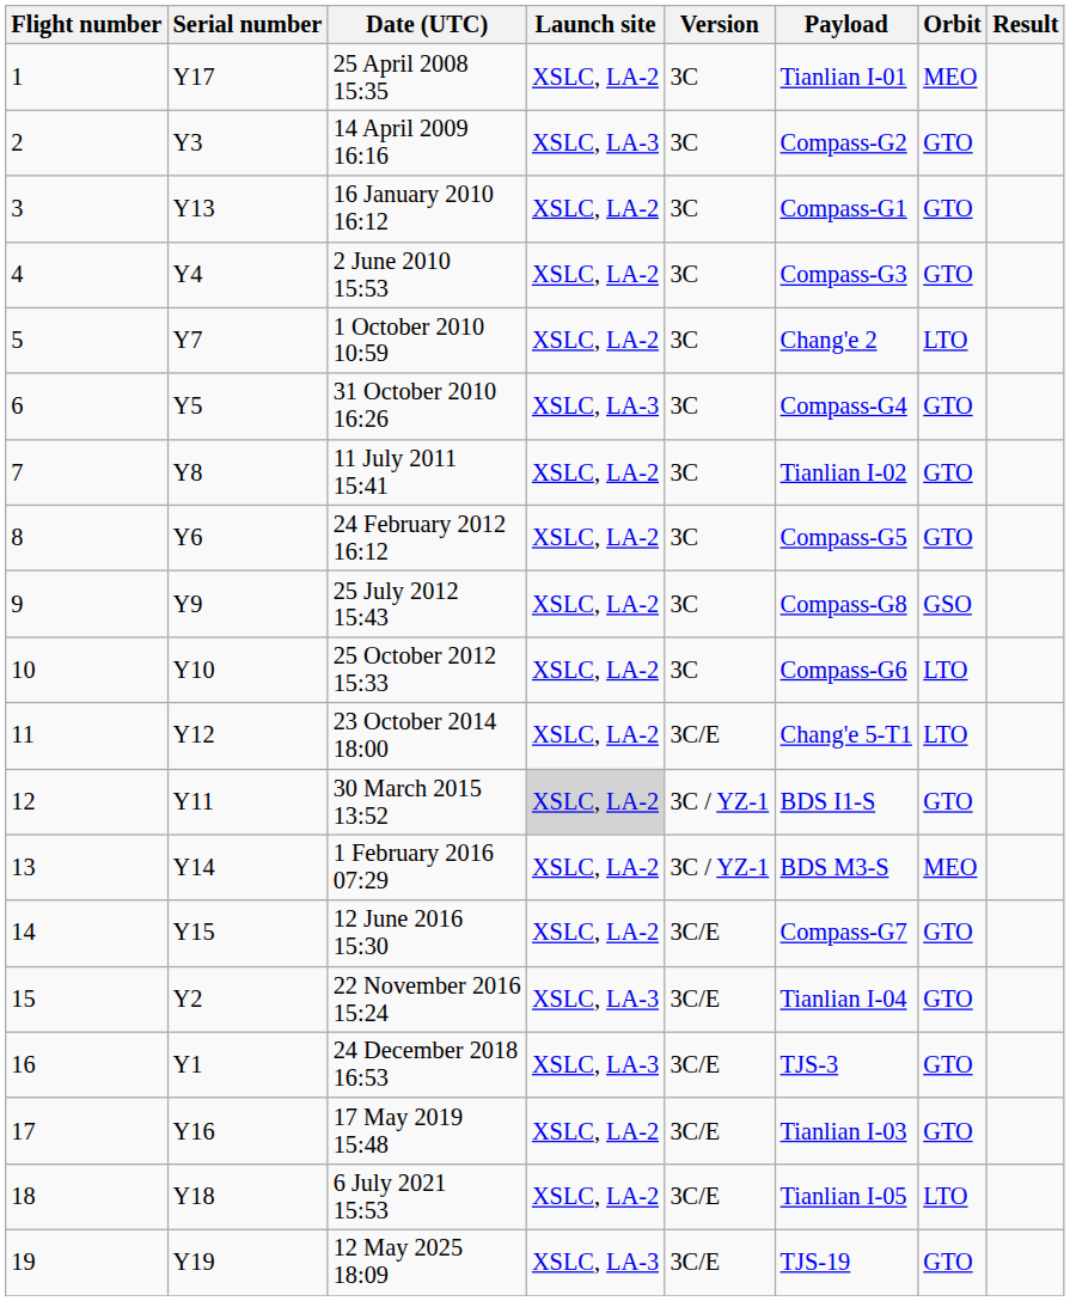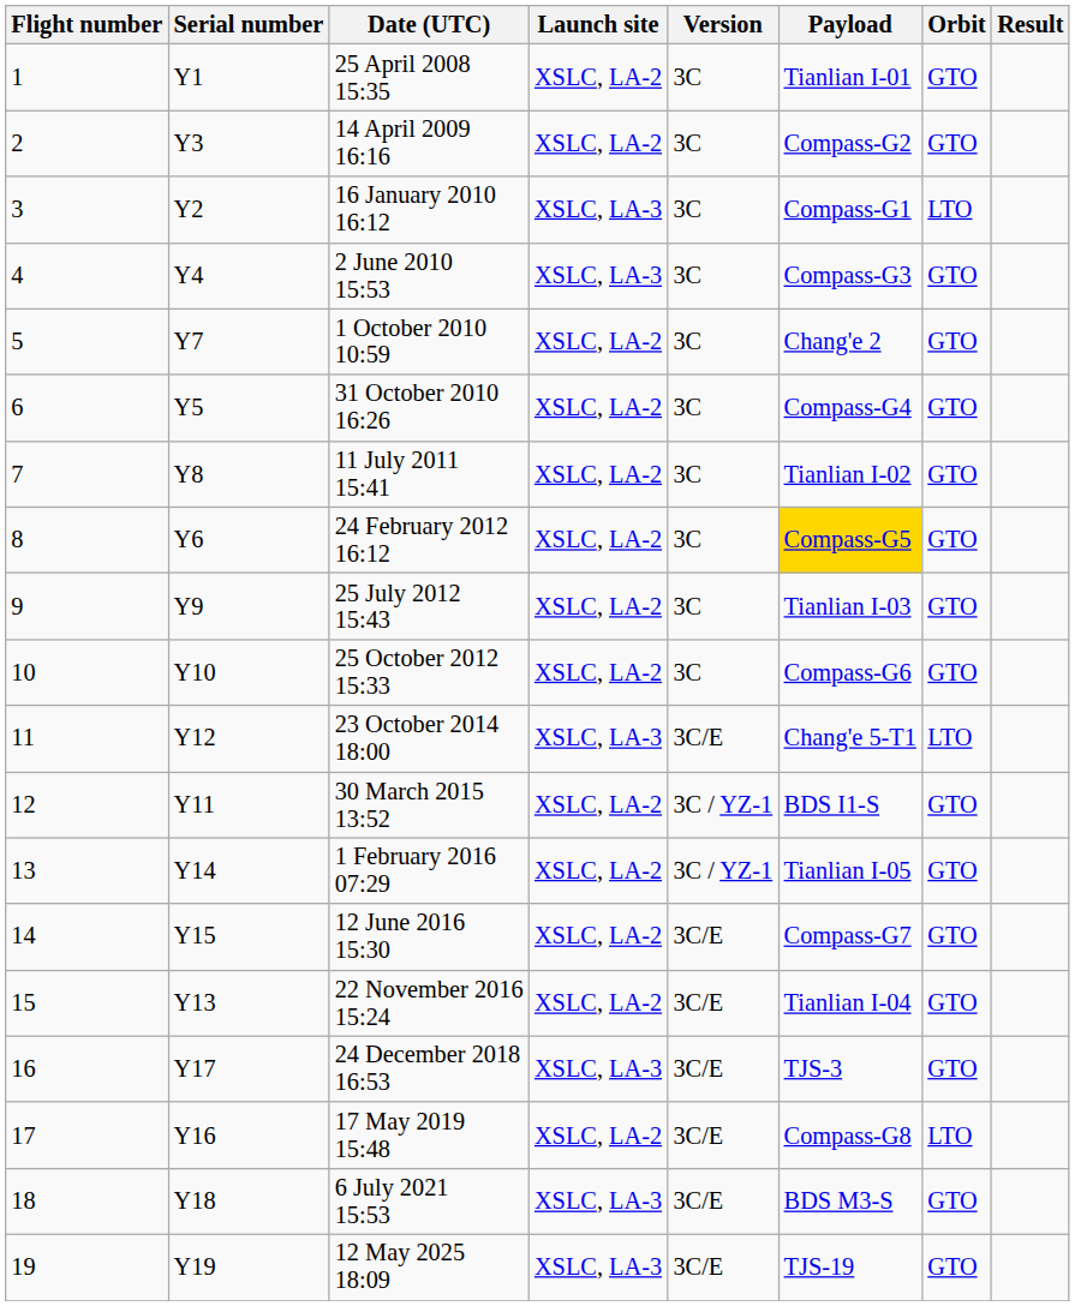25 April 2008 15:35 | Serial number: Y17 -> Y1
25 April 2008 15:35 | Orbit: MEO -> GTO
14 April 2009 16:16 | Launch site: XSLC, LA-3 -> XSLC, LA-2
16 January 2010 16:12 | Serial number: Y13 -> Y2
16 January 2010 16:12 | Launch site: XSLC, LA-2 -> XSLC, LA-3
16 January 2010 16:12 | Orbit: GTO -> LTO
2 June 2010 15:53 | Launch site: XSLC, LA-2 -> XSLC, LA-3
1 October 2010 10:59 | Orbit: LTO -> GTO
31 October 2010 16:26 | Launch site: XSLC, LA-3 -> XSLC, LA-2
24 February 2012 16:12 | Payload: no background -> gold background
25 July 2012 15:43 | Payload: Compass-G8 -> Tianlian I-03
25 July 2012 15:43 | Orbit: GSO -> GTO
25 October 2012 15:33 | Orbit: LTO -> GTO
23 October 2014 18:00 | Launch site: XSLC, LA-2 -> XSLC, LA-3
30 March 2015 13:52 | Launch site: lightgrey background -> no background
1 February 2016 07:29 | Payload: BDS M3-S -> Tianlian I-05
1 February 2016 07:29 | Orbit: MEO -> GTO
22 November 2016 15:24 | Serial number: Y2 -> Y13
22 November 2016 15:24 | Launch site: XSLC, LA-3 -> XSLC, LA-2
24 December 2018 16:53 | Serial number: Y1 -> Y17
17 May 2019 15:48 | Payload: Tianlian I-03 -> Compass-G8
17 May 2019 15:48 | Orbit: GTO -> LTO
6 July 2021 15:53 | Launch site: XSLC, LA-2 -> XSLC, LA-3
6 July 2021 15:53 | Payload: Tianlian I-05 -> BDS M3-S
6 July 2021 15:53 | Orbit: LTO -> GTO
